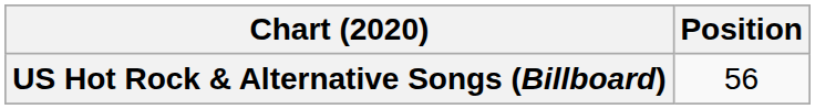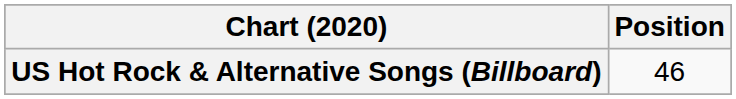US Hot Rock & Alternative Songs (Billboard) | Position: 56 -> 46
